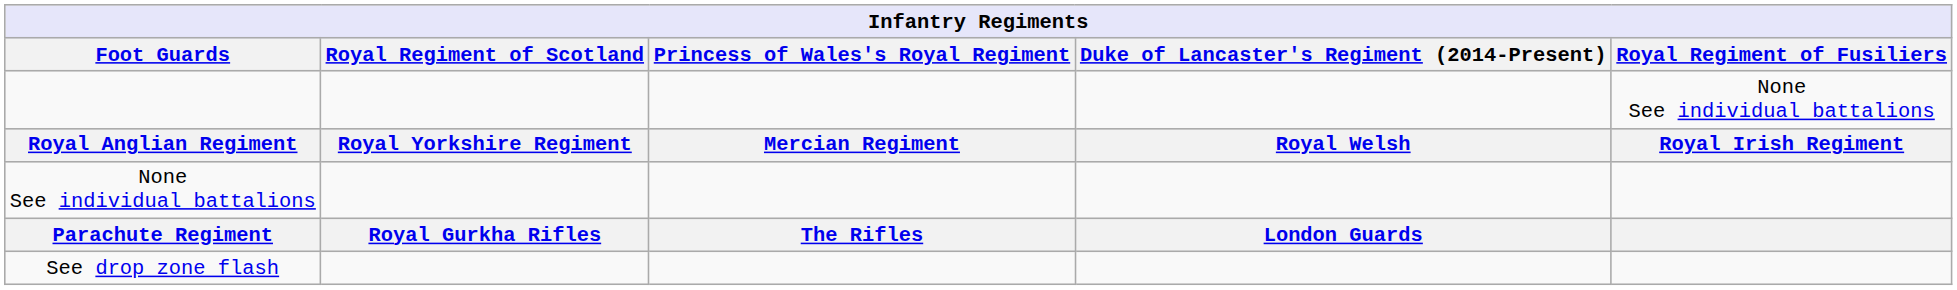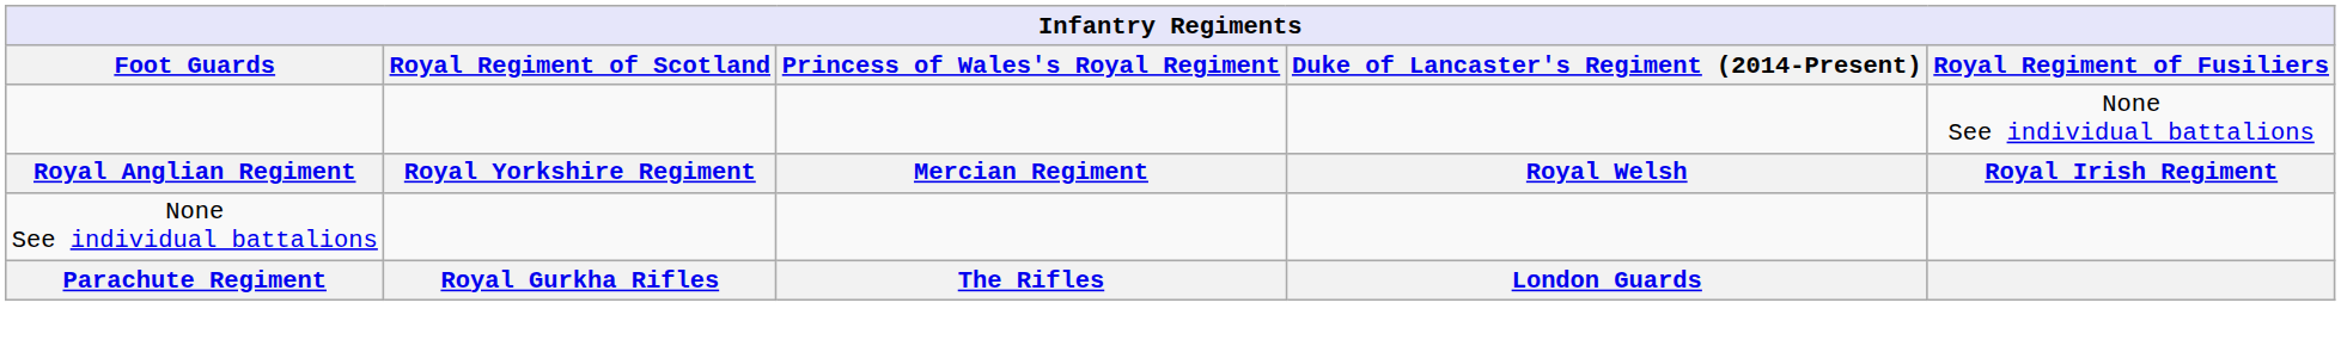- row: See drop zone flash
